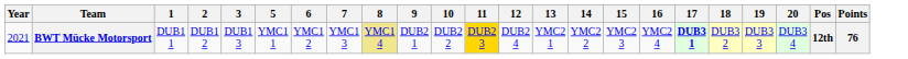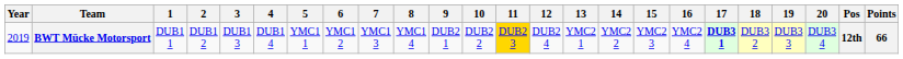+ column: 4 | DUB1 4
BWT Mücke Motorsport | Year: 2021 -> 2019
BWT Mücke Motorsport | 8: khaki background -> no background
BWT Mücke Motorsport | Points: 76 -> 66
